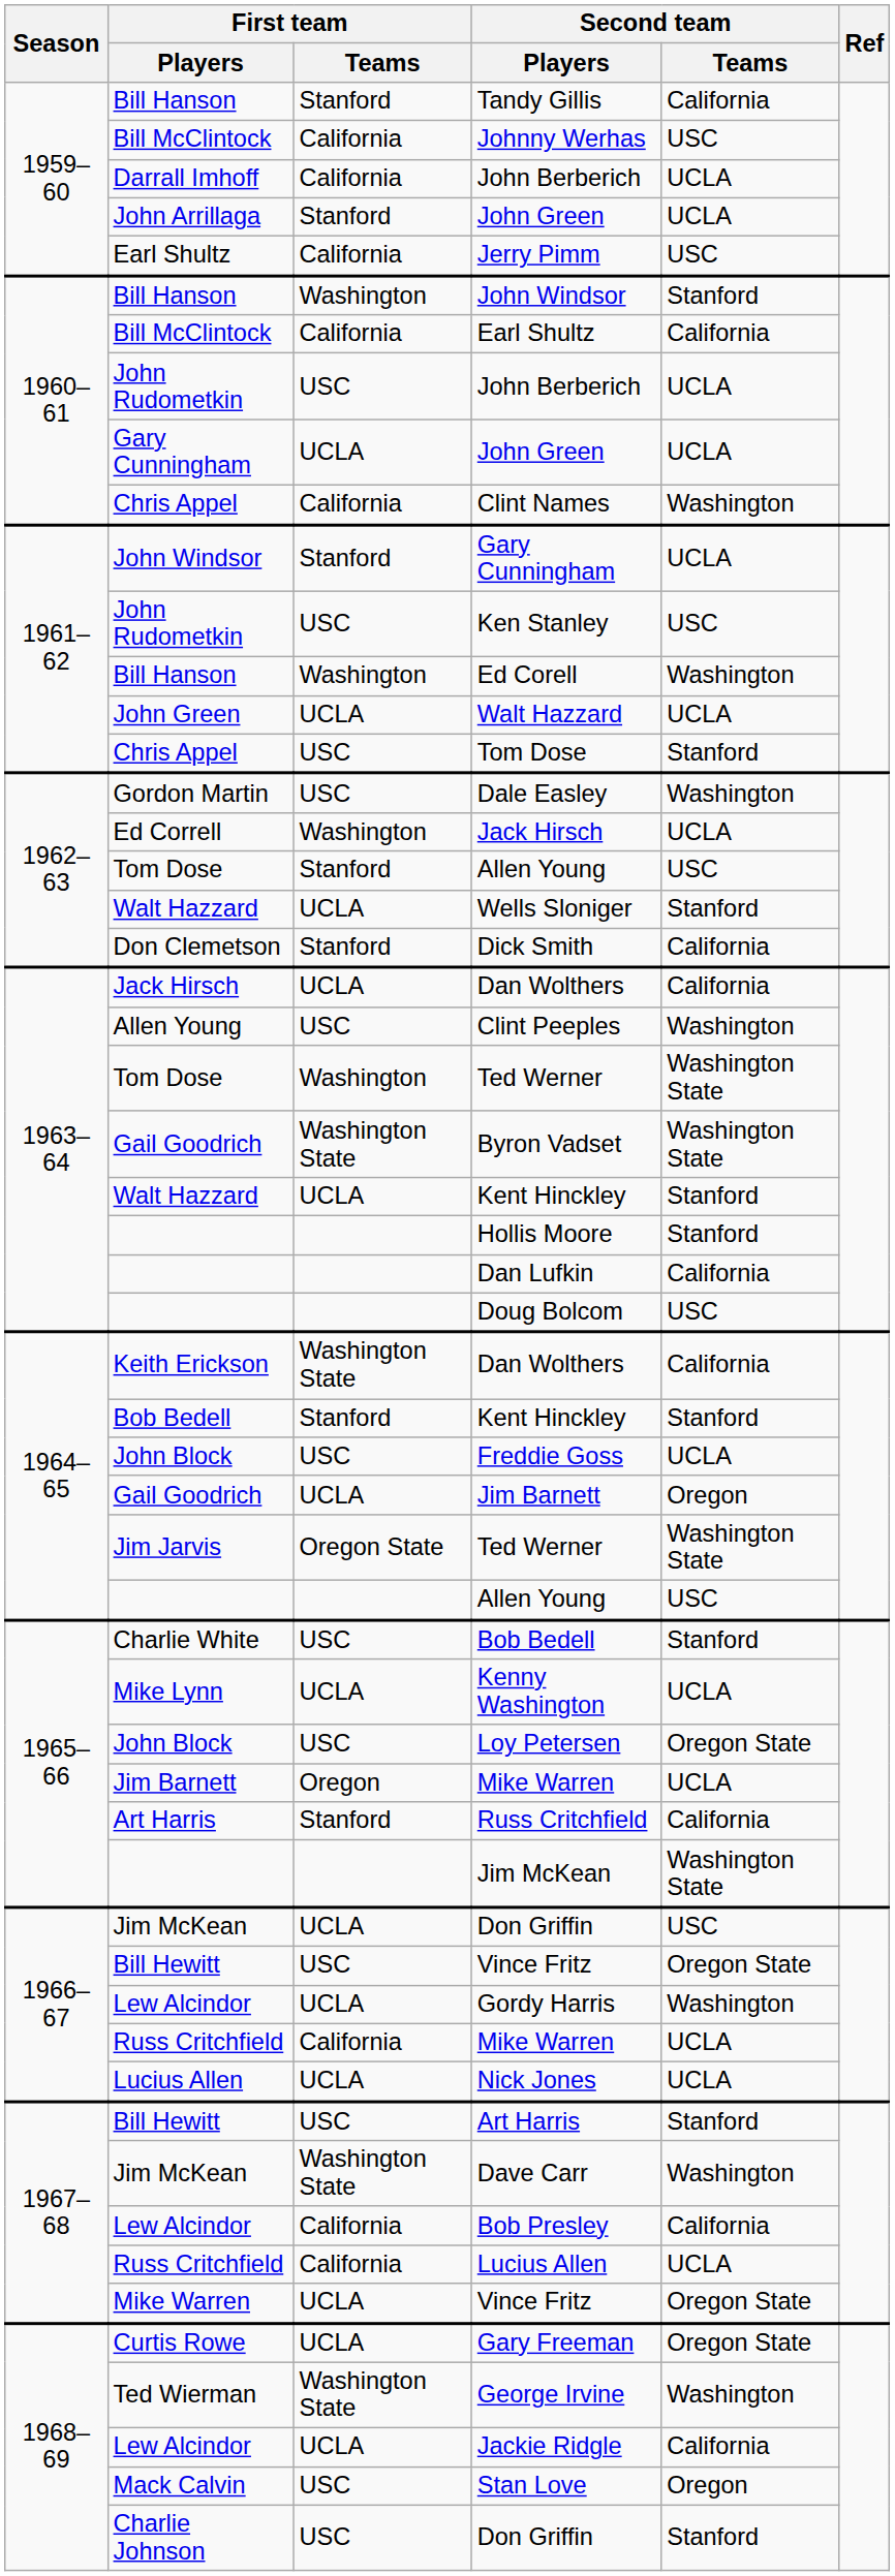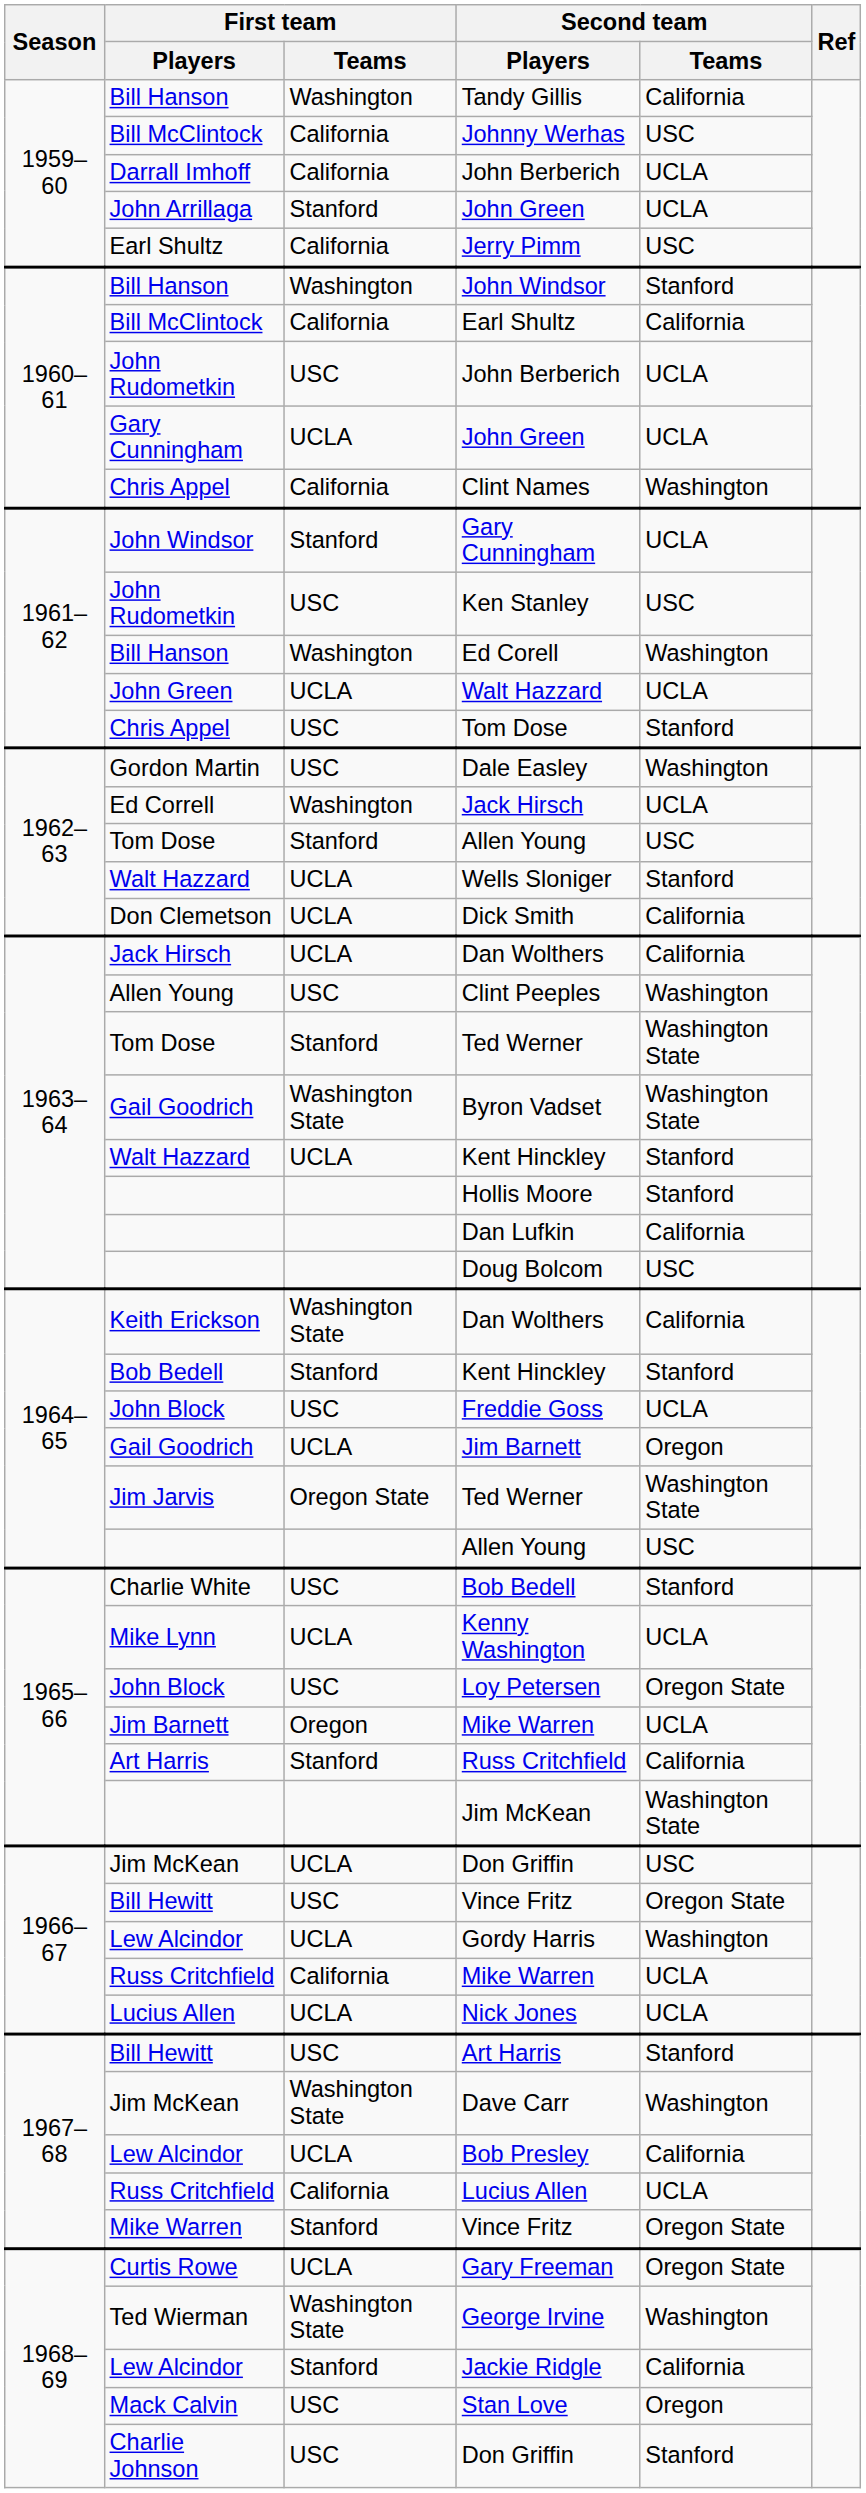Tandy Gillis | First team / Teams: Stanford -> Washington
Dick Smith | First team / Teams: Stanford -> UCLA
Tom Dose / Ted Werner | First team / Teams: Washington -> Stanford
Bob Presley | First team / Teams: California -> UCLA
Mike Warren / Vince Fritz | First team / Teams: UCLA -> Stanford
Jackie Ridgle | First team / Teams: UCLA -> Stanford
